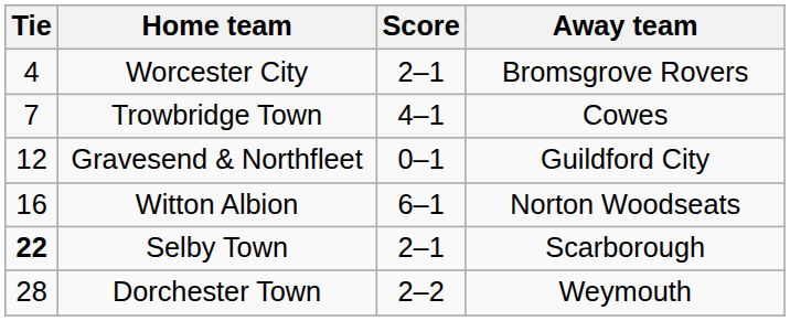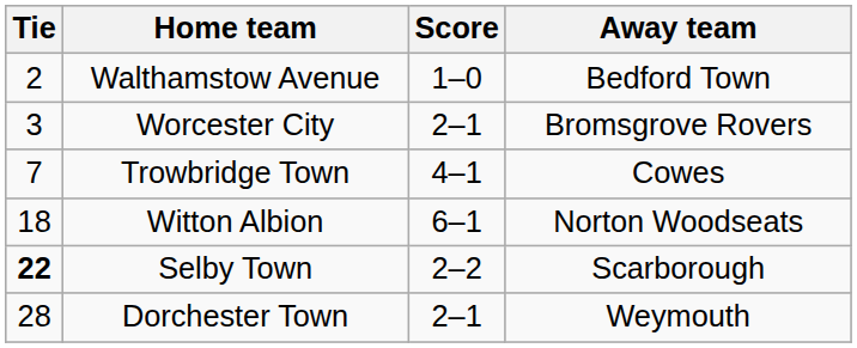+ row: 2 | Walthamstow Avenue | 1–0 | Bedford Town
Worcester City | Tie: 4 -> 3
- row: 12 | Gravesend & Northfleet | 0–1 | Guildford City
Witton Albion | Tie: 16 -> 18
Selby Town | Score: 2–1 -> 2–2
Dorchester Town | Score: 2–2 -> 2–1
